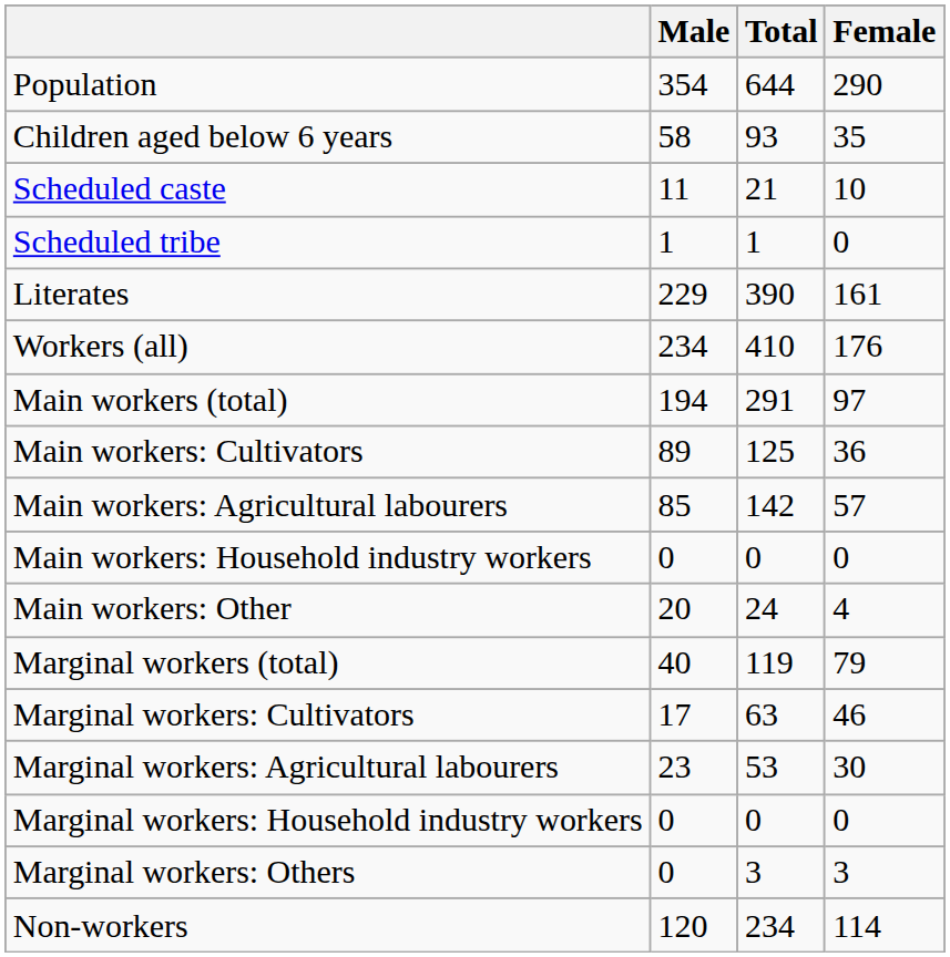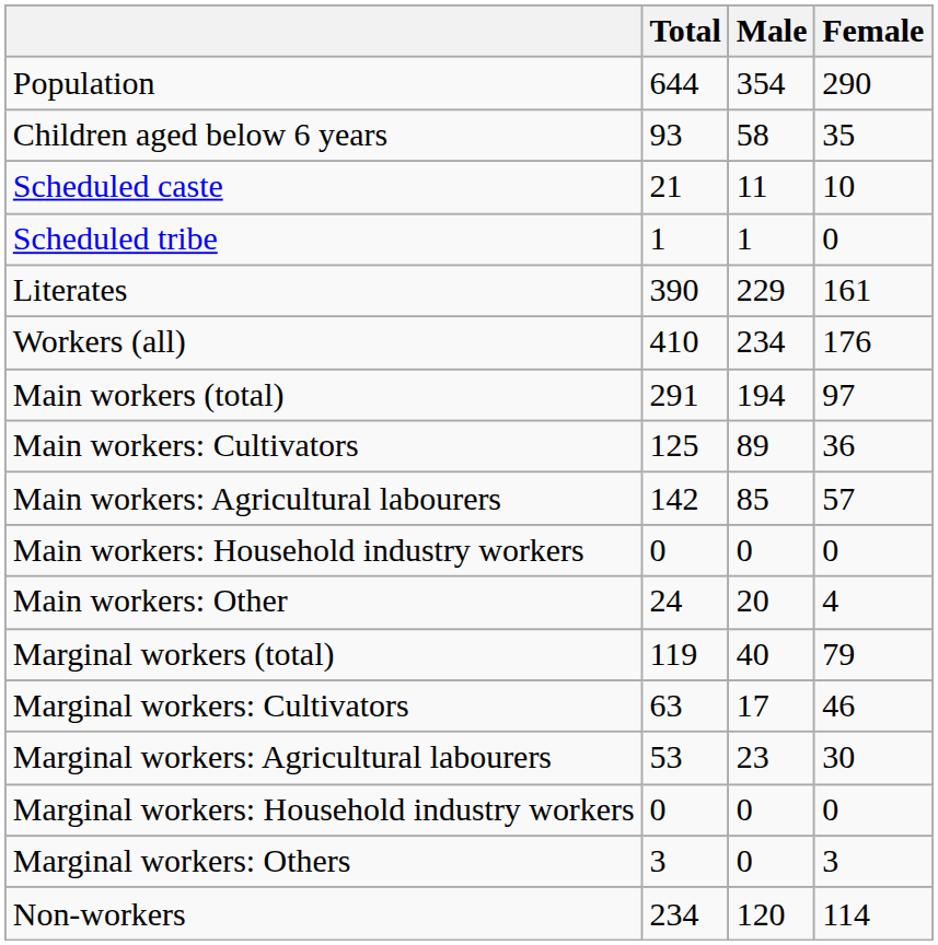columns swapped: Total <-> Male
